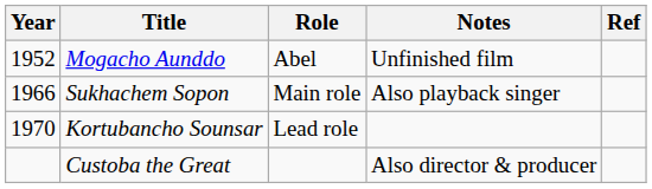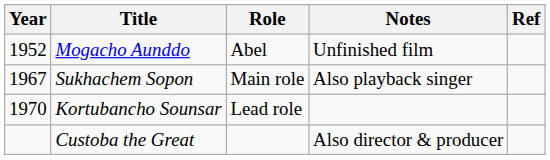Sukhachem Sopon | Year: 1966 -> 1967
